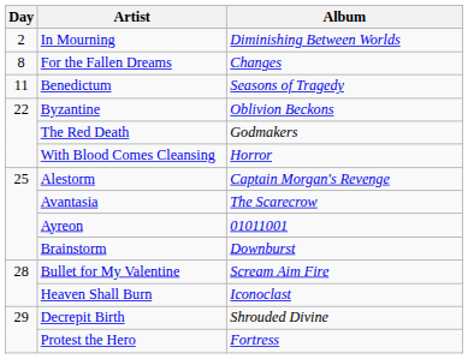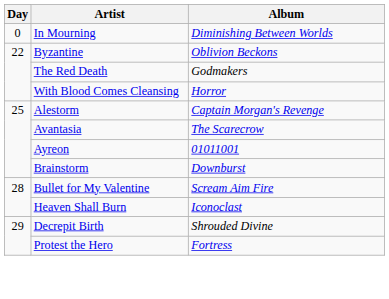In Mourning | Day: 2 -> 0
- row: 8 | For the Fallen Dreams | Changes
- row: 11 | Benedictum | Seasons of Tragedy
